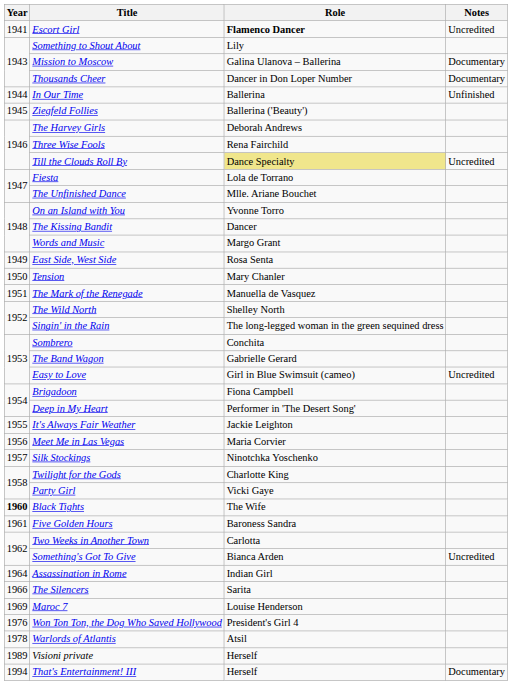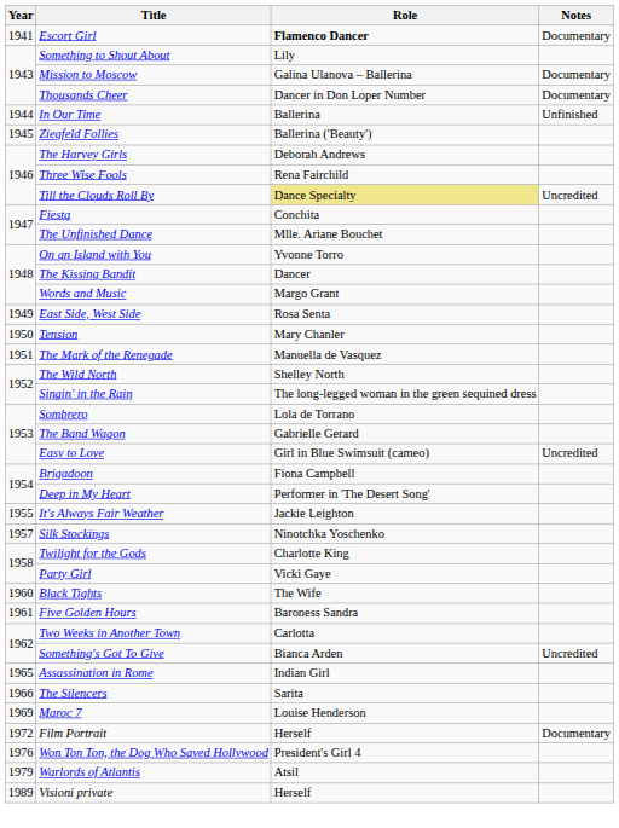Escort Girl | Notes: Uncredited -> Documentary
Fiesta | Role: Lola de Torrano -> Conchita
Sombrero | Role: Conchita -> Lola de Torrano
- row: 1956 | Meet Me in Las Vegas | Maria Corvier
Black Tights | Year: bold -> normal
Assassination in Rome | Year: 1964 -> 1965
+ row: 1972 | Film Portrait | Herself | Documentary
Warlords of Atlantis | Year: 1978 -> 1979
- row: 1994 | That's Entertainment! III | Herself | Documentary
